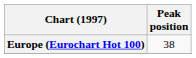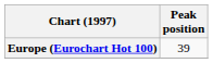Europe (Eurochart Hot 100) | Peak position: 38 -> 39
